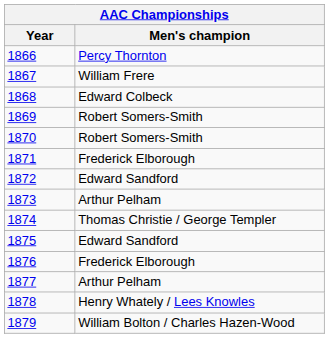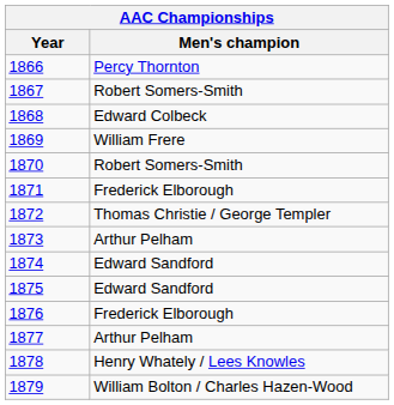1867 | Men's champion: William Frere -> Robert Somers-Smith
1869 | Men's champion: Robert Somers-Smith -> William Frere
1872 | Men's champion: Edward Sandford -> Thomas Christie / George Templer
1874 | Men's champion: Thomas Christie / George Templer -> Edward Sandford
